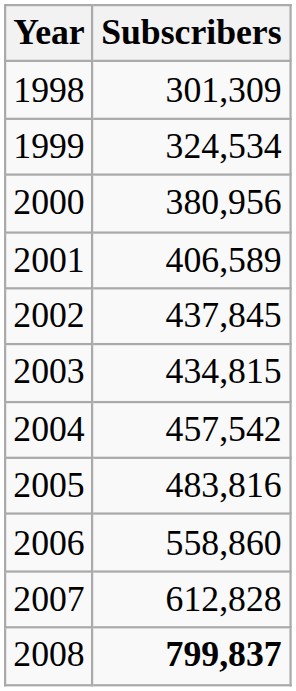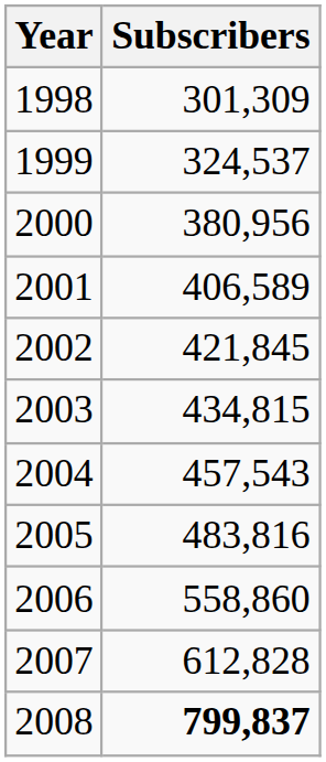1999 | Subscribers: 324,534 -> 324,537
2002 | Subscribers: 437,845 -> 421,845
2004 | Subscribers: 457,542 -> 457,543
